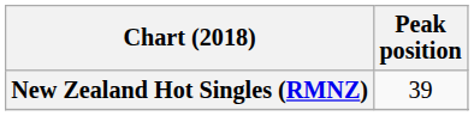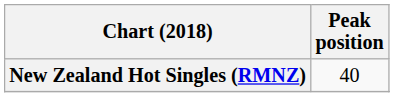New Zealand Hot Singles (RMNZ) | Peak position: 39 -> 40
